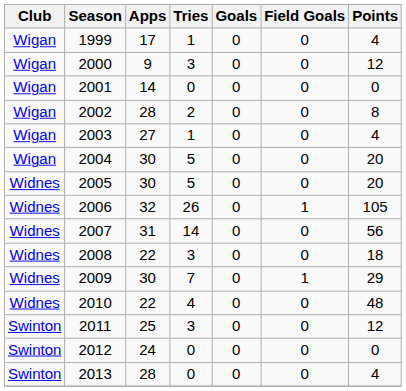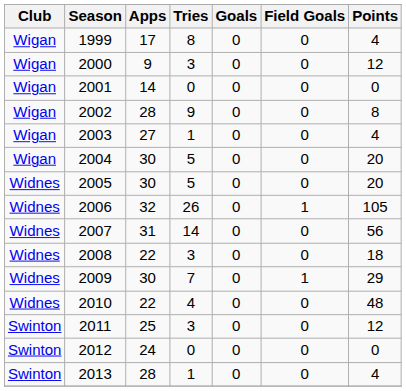1999 | Tries: 1 -> 8
2002 | Tries: 2 -> 9
2013 | Tries: 0 -> 1
